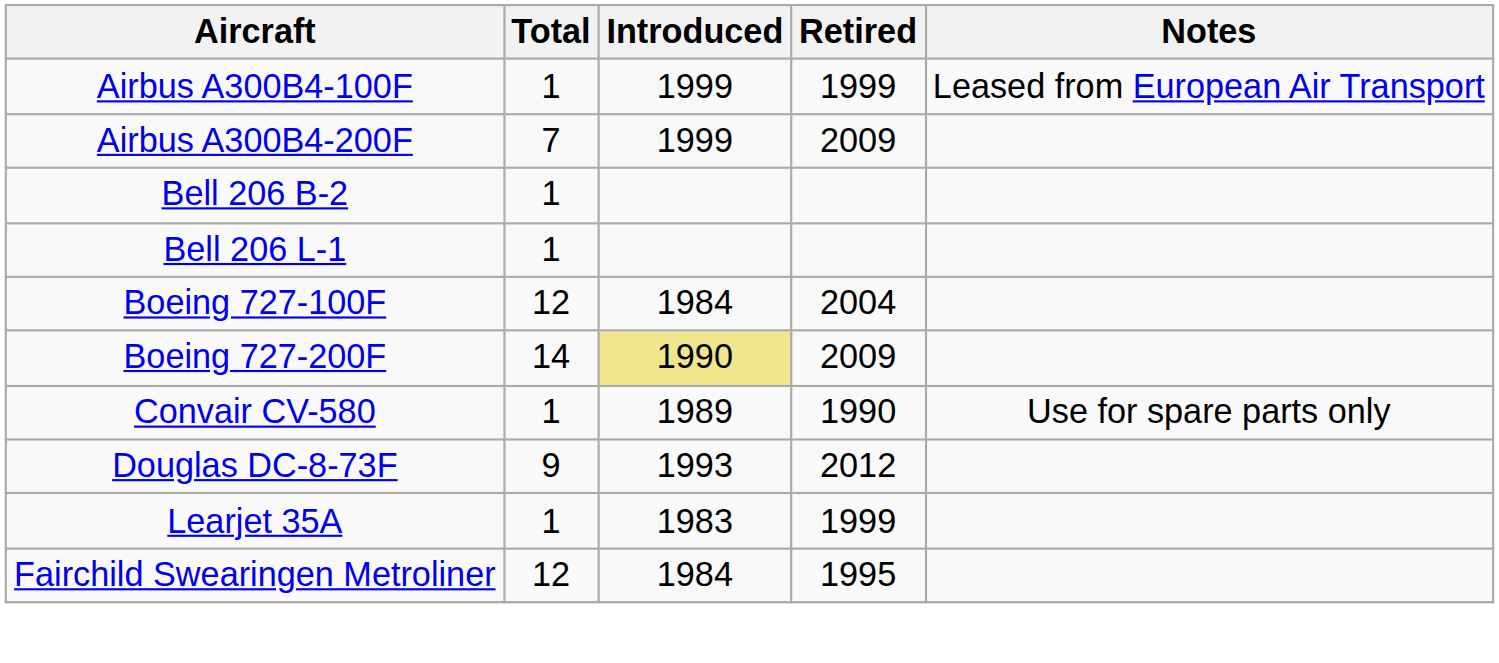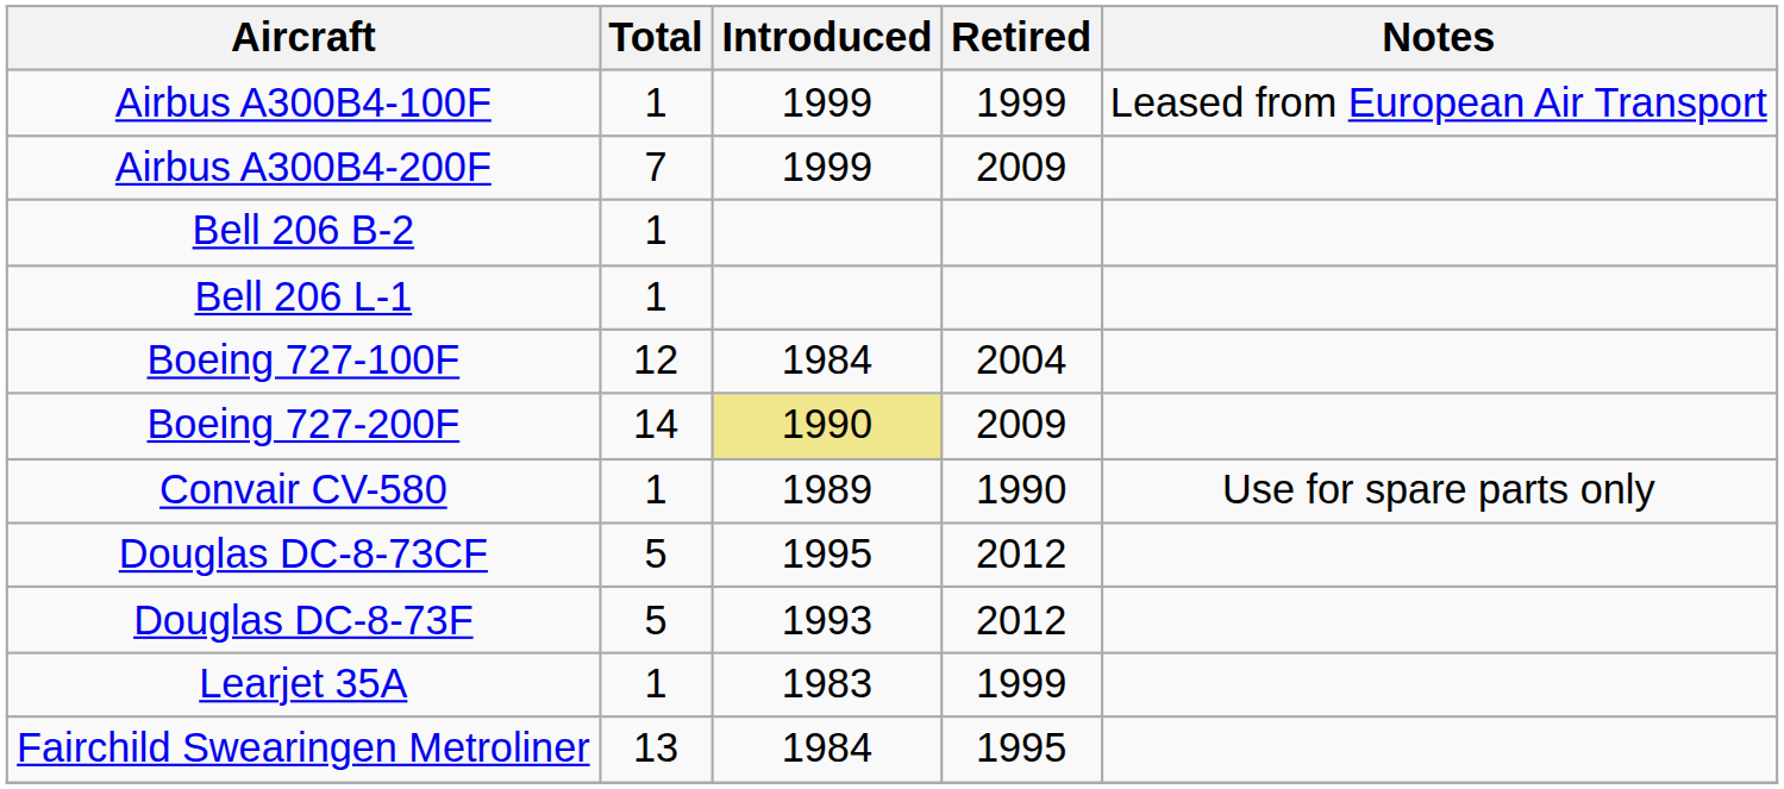+ row: Douglas DC-8-73CF | 5 | 1995 | 2012
Douglas DC-8-73F | Total: 9 -> 5
Fairchild Swearingen Metroliner | Total: 12 -> 13
